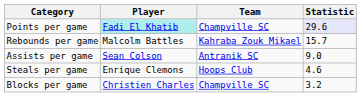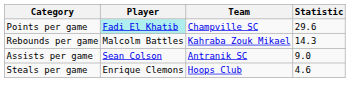Points per game | Statistic: lavender background -> no background
Rebounds per game | Statistic: 15.7 -> 14.3
- row: Blocks per game | Christien Charles | Champville SC | 3.2
